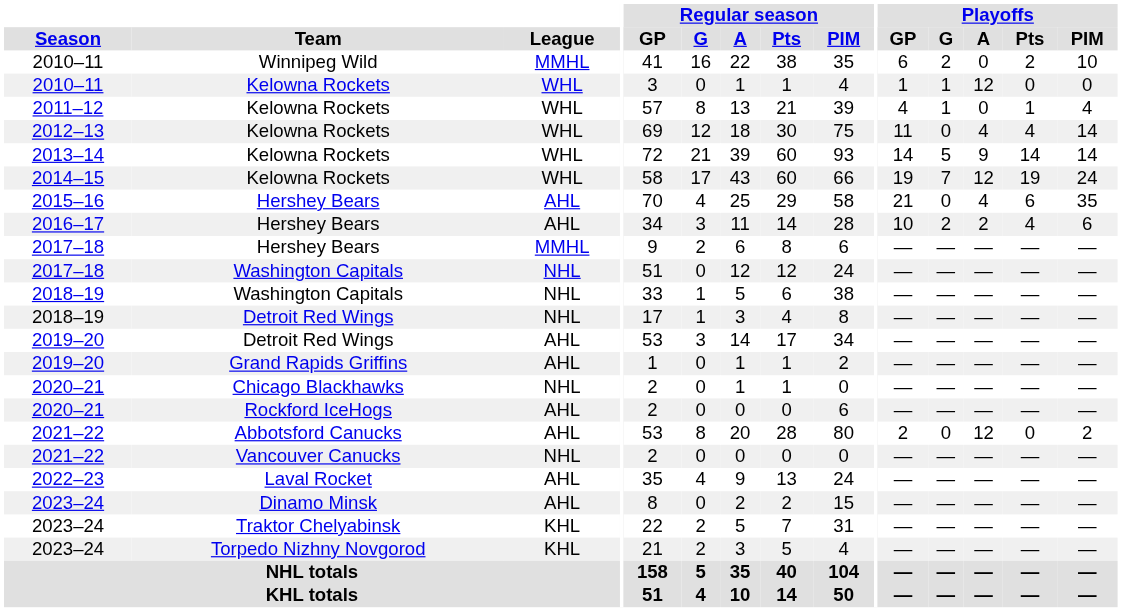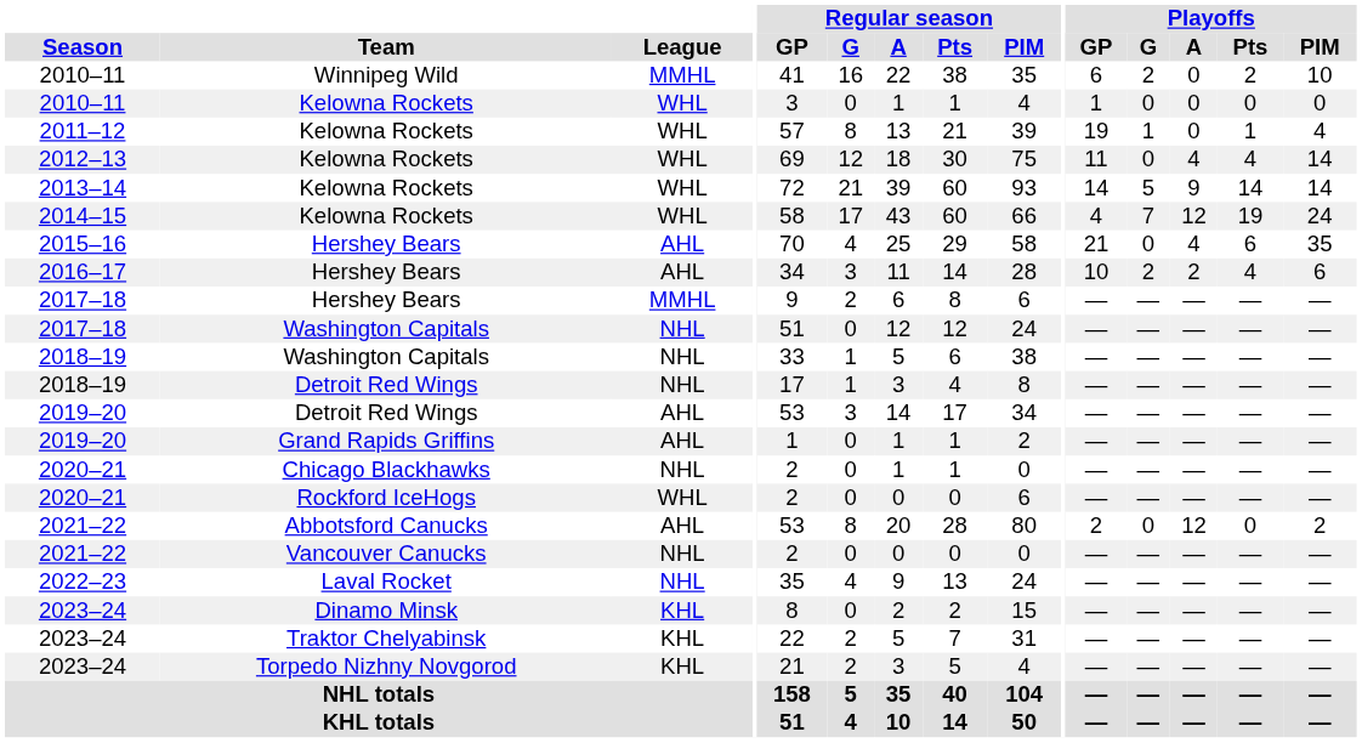2010–11 / Kelowna Rockets | Playoffs / G: 1 -> 0
2010–11 / Kelowna Rockets | Playoffs / A: 12 -> 0
2011–12 | Playoffs / GP: 4 -> 19
2014–15 | Playoffs / GP: 19 -> 4
2020–21 / Rockford IceHogs | League: AHL -> WHL
2022–23 | League: AHL -> NHL
2023–24 / Dinamo Minsk | League: AHL -> KHL
